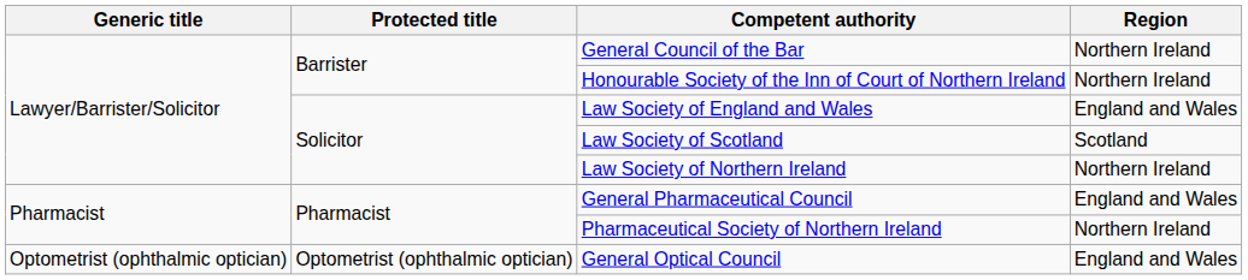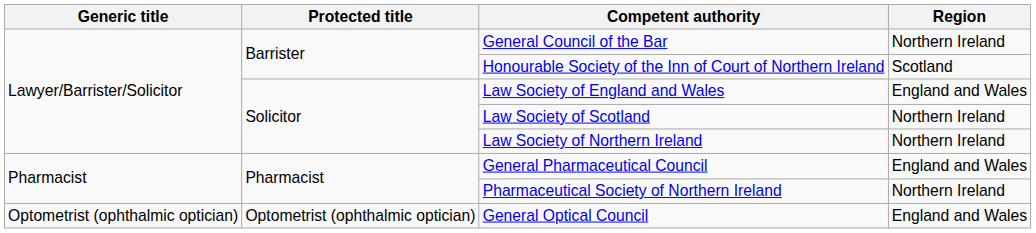Honourable Society of the Inn of Court of Northern Ireland | Region: Northern Ireland -> Scotland
Law Society of Scotland | Region: Scotland -> Northern Ireland
